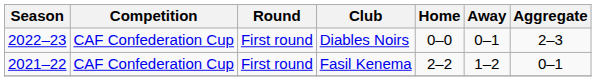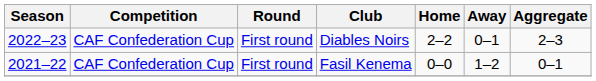Diables Noirs | Home: 0–0 -> 2–2
Fasil Kenema | Home: 2–2 -> 0–0
